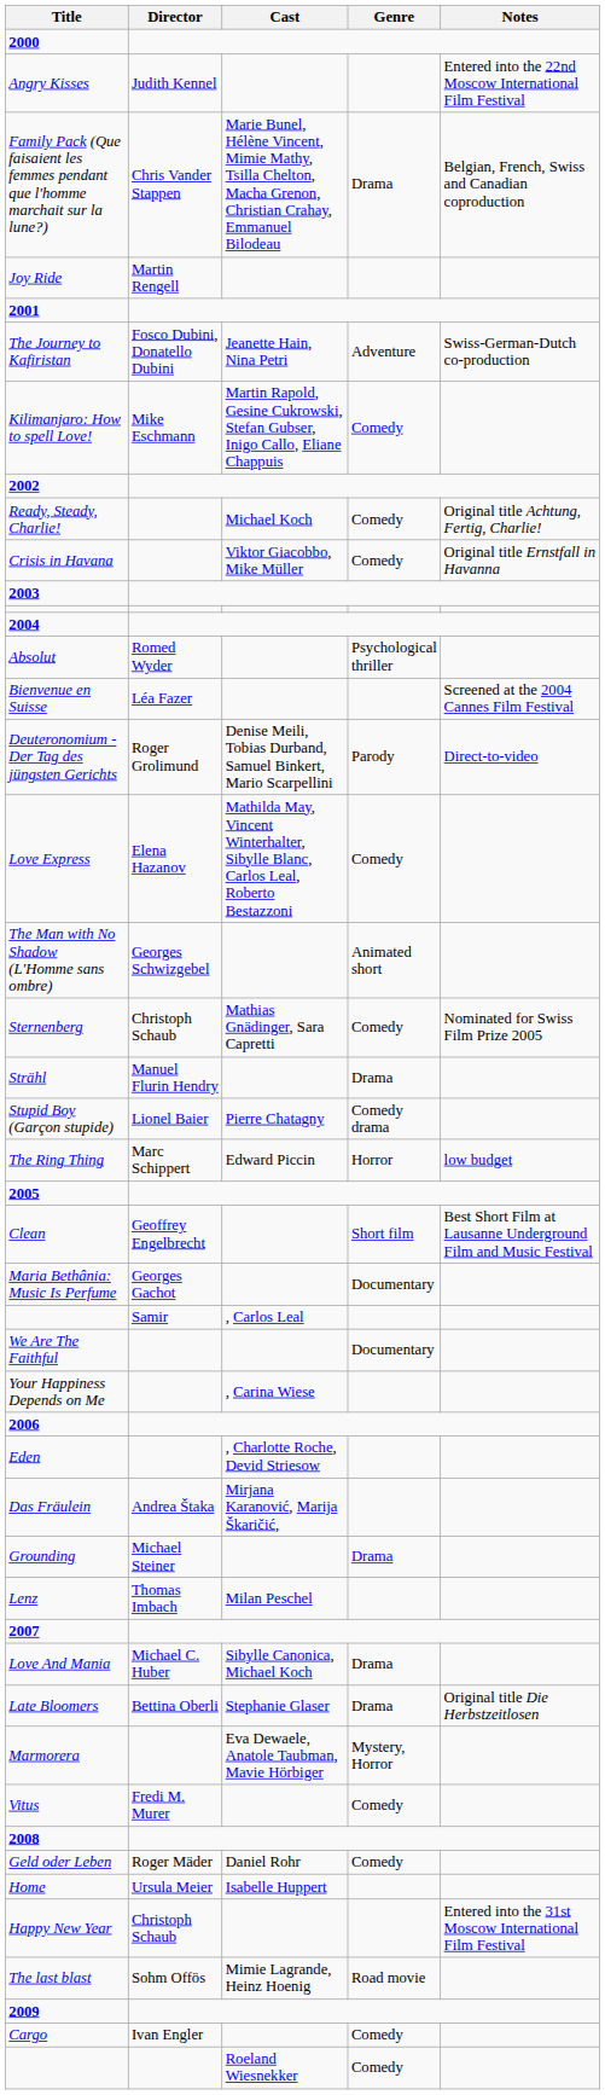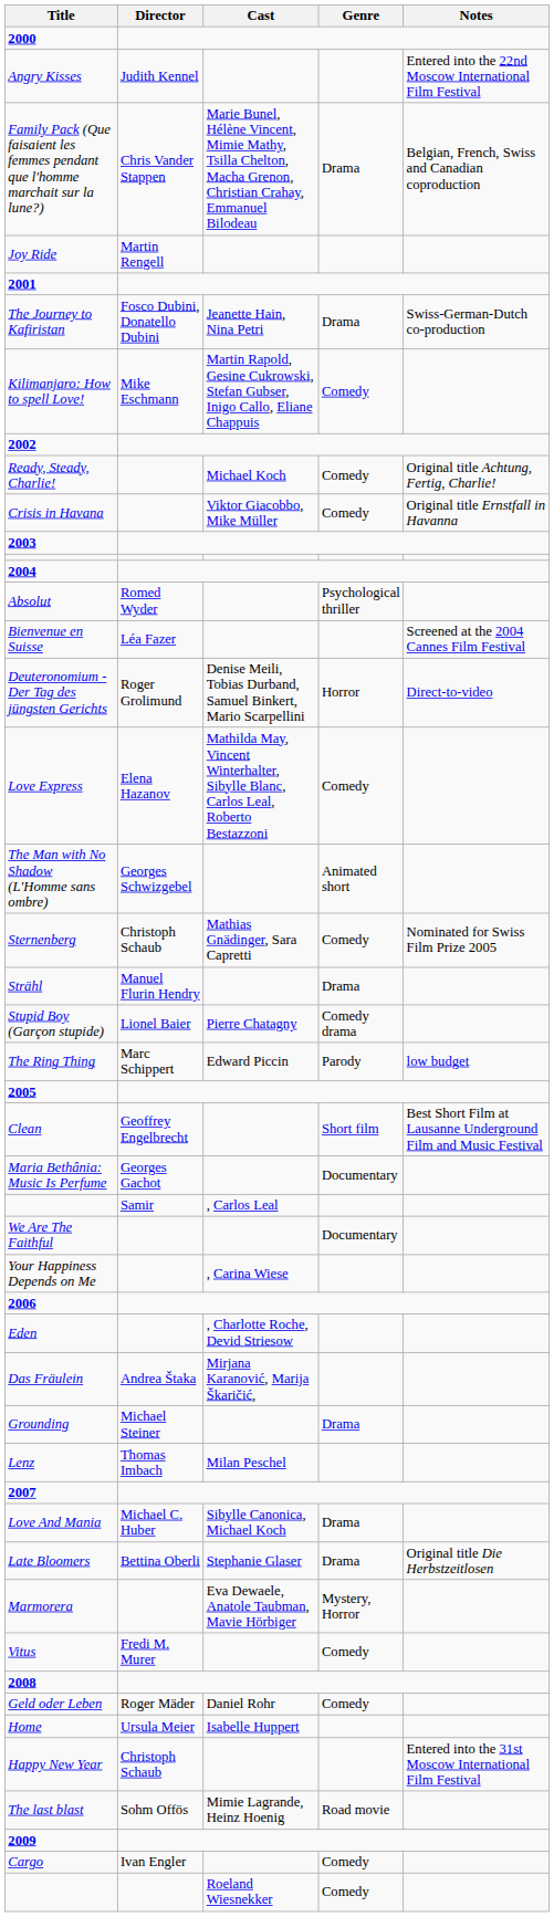The Journey to Kafiristan | Genre: Adventure -> Drama
Deuteronomium - Der Tag des jüngsten Gerichts | Genre: Parody -> Horror
The Ring Thing | Genre: Horror -> Parody
